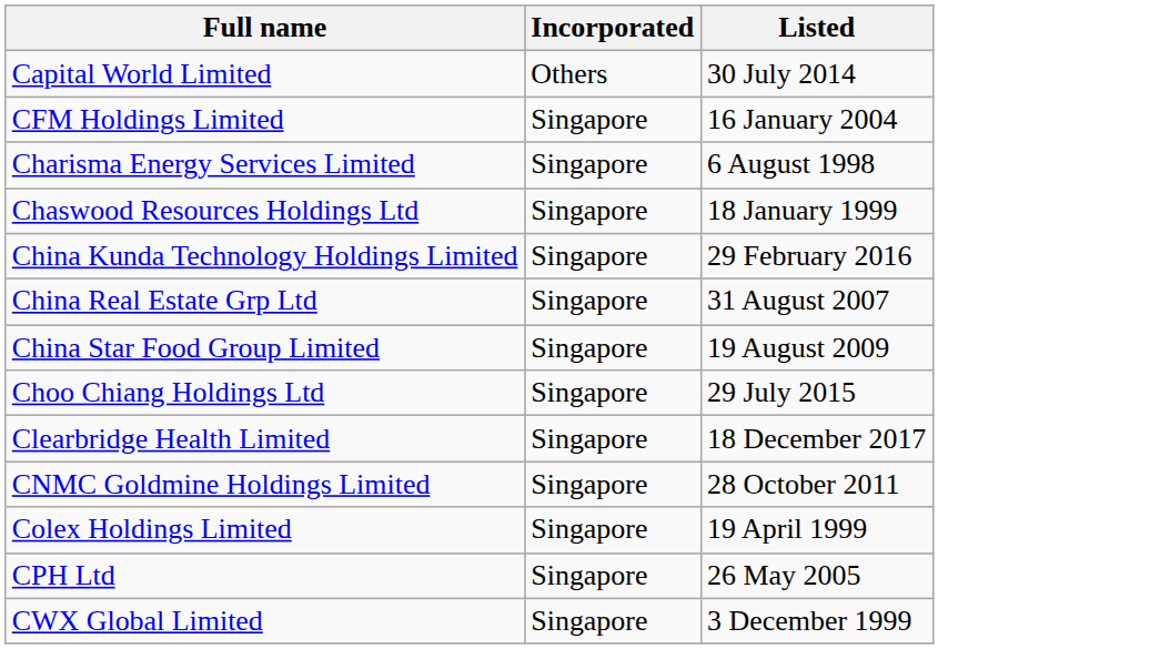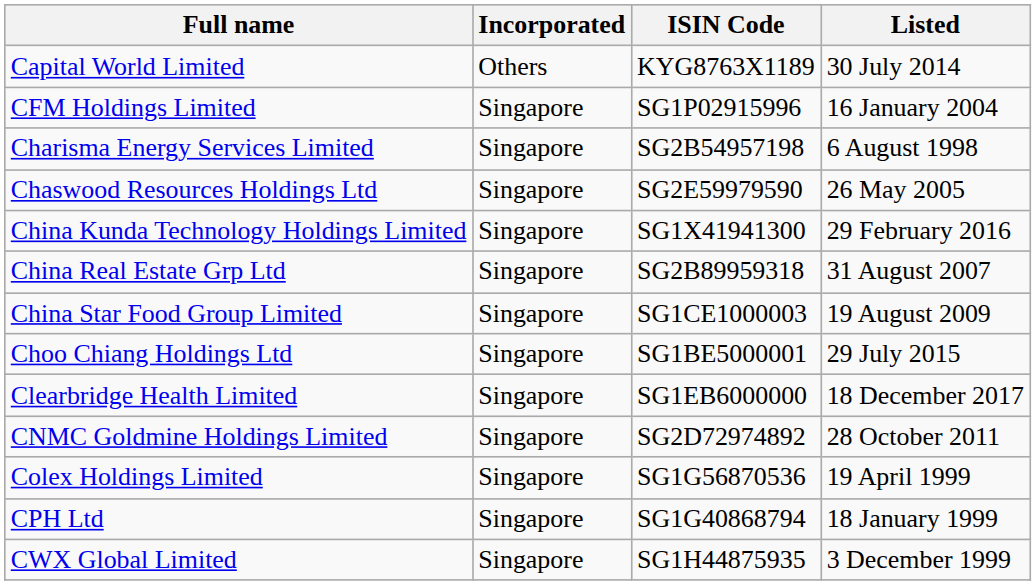+ column: ISIN Code | KYG8763X1189 | SG1P02915996 | SG2B54957198 | SG2E59979590 | SG1X41941300 | SG2B89959318 | SG1CE1000003 | SG1BE5000001 | SG1EB6000000 | SG2D72974892 | SG1G56870536 | SG1G40868794 | SG1H44875935
Chaswood Resources Holdings Ltd | Listed: 18 January 1999 -> 26 May 2005
CPH Ltd | Listed: 26 May 2005 -> 18 January 1999
